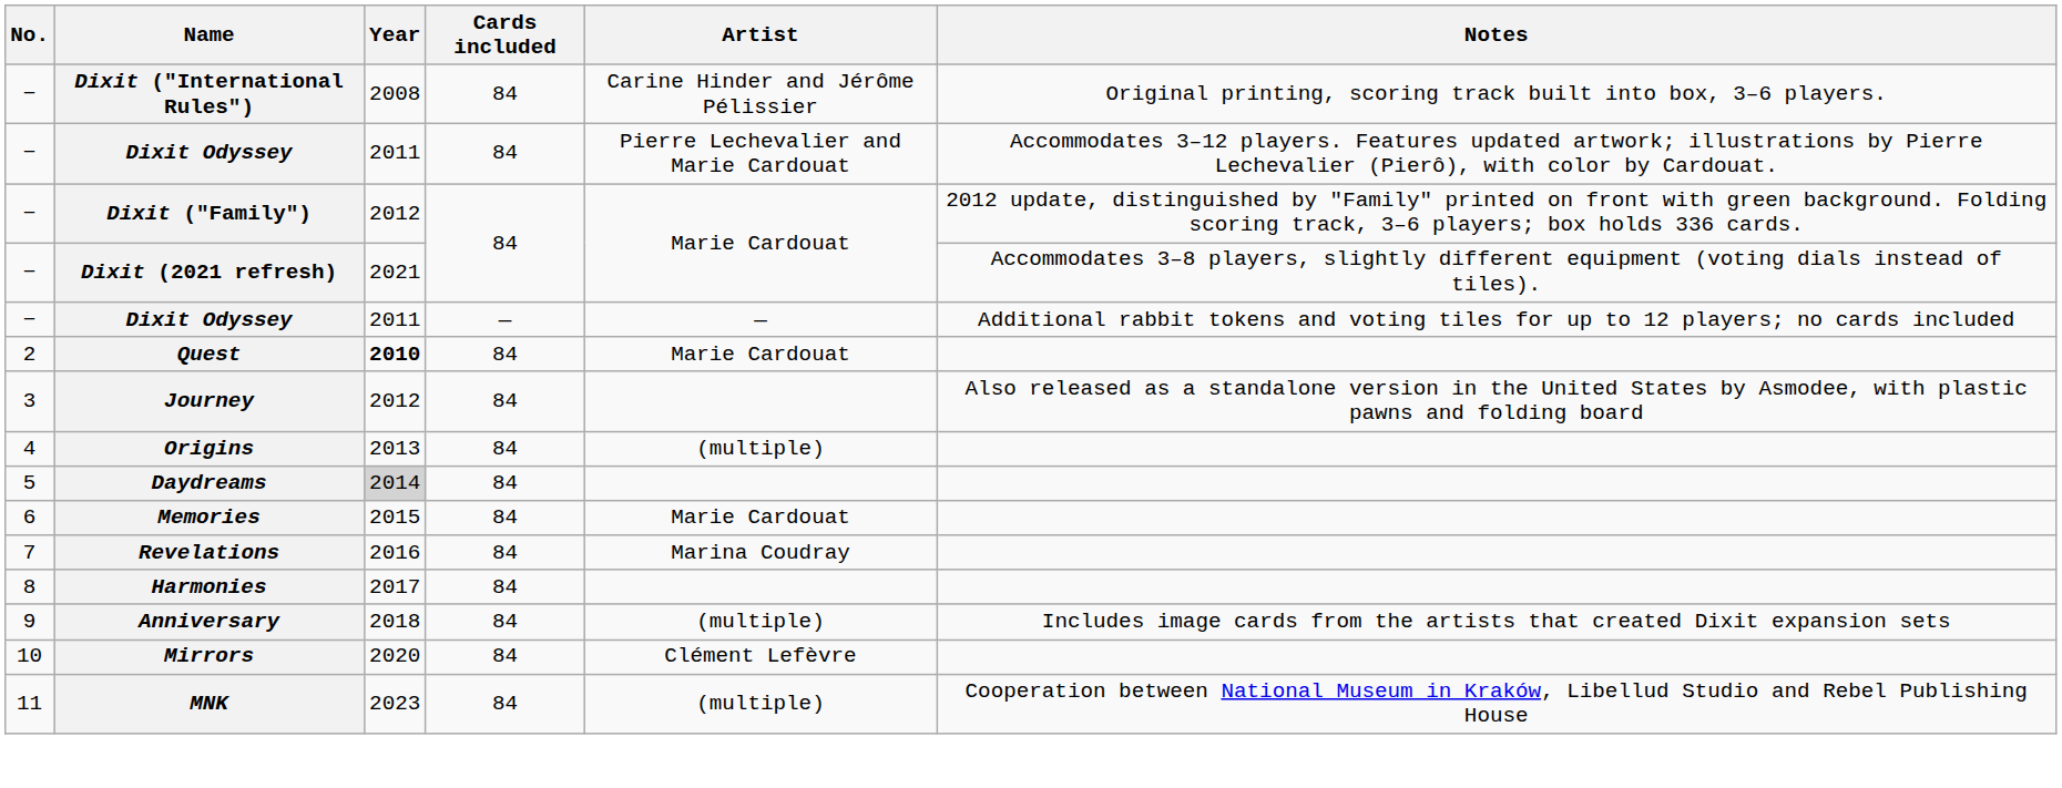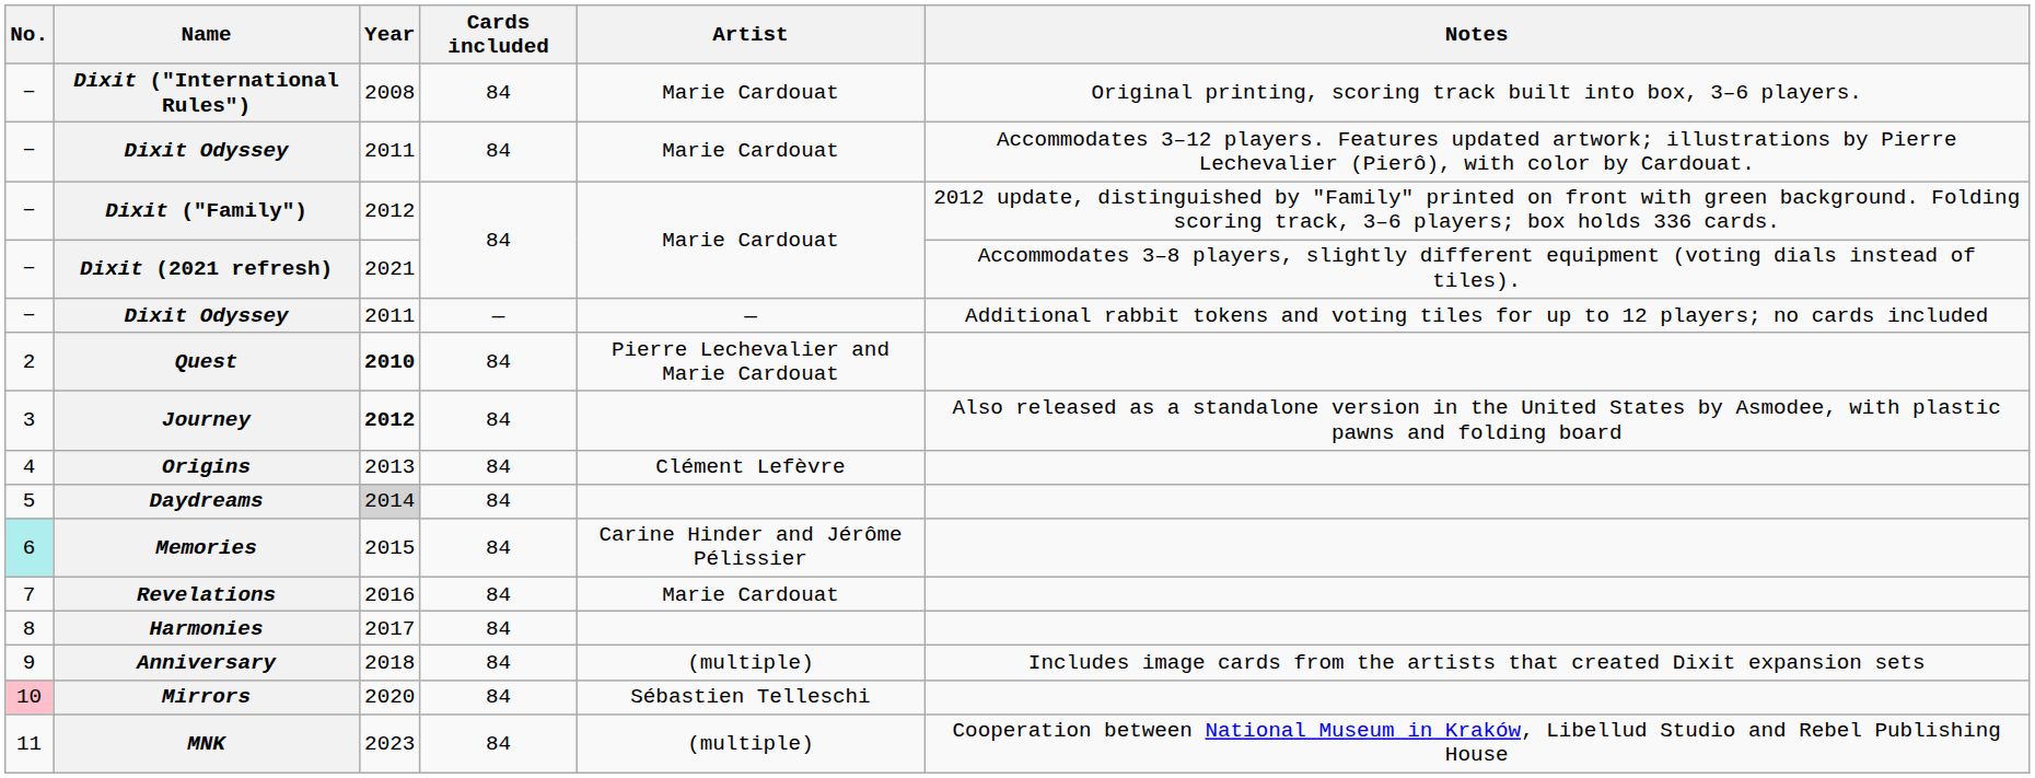Dixit ("International Rules") | Artist: Carine Hinder and Jérôme Pélissier -> Marie Cardouat
Dixit Odyssey / 84 | Artist: Pierre Lechevalier and Marie Cardouat -> Marie Cardouat
Quest | Artist: Marie Cardouat -> Pierre Lechevalier and Marie Cardouat
Journey | Year: normal -> bold
Origins | Artist: (multiple) -> Clément Lefèvre
Memories | No.: no background -> paleturquoise background
Memories | Artist: Marie Cardouat -> Carine Hinder and Jérôme Pélissier
Revelations | Artist: Marina Coudray -> Marie Cardouat
Mirrors | No.: no background -> pink background
Mirrors | Artist: Clément Lefèvre -> Sébastien Telleschi
